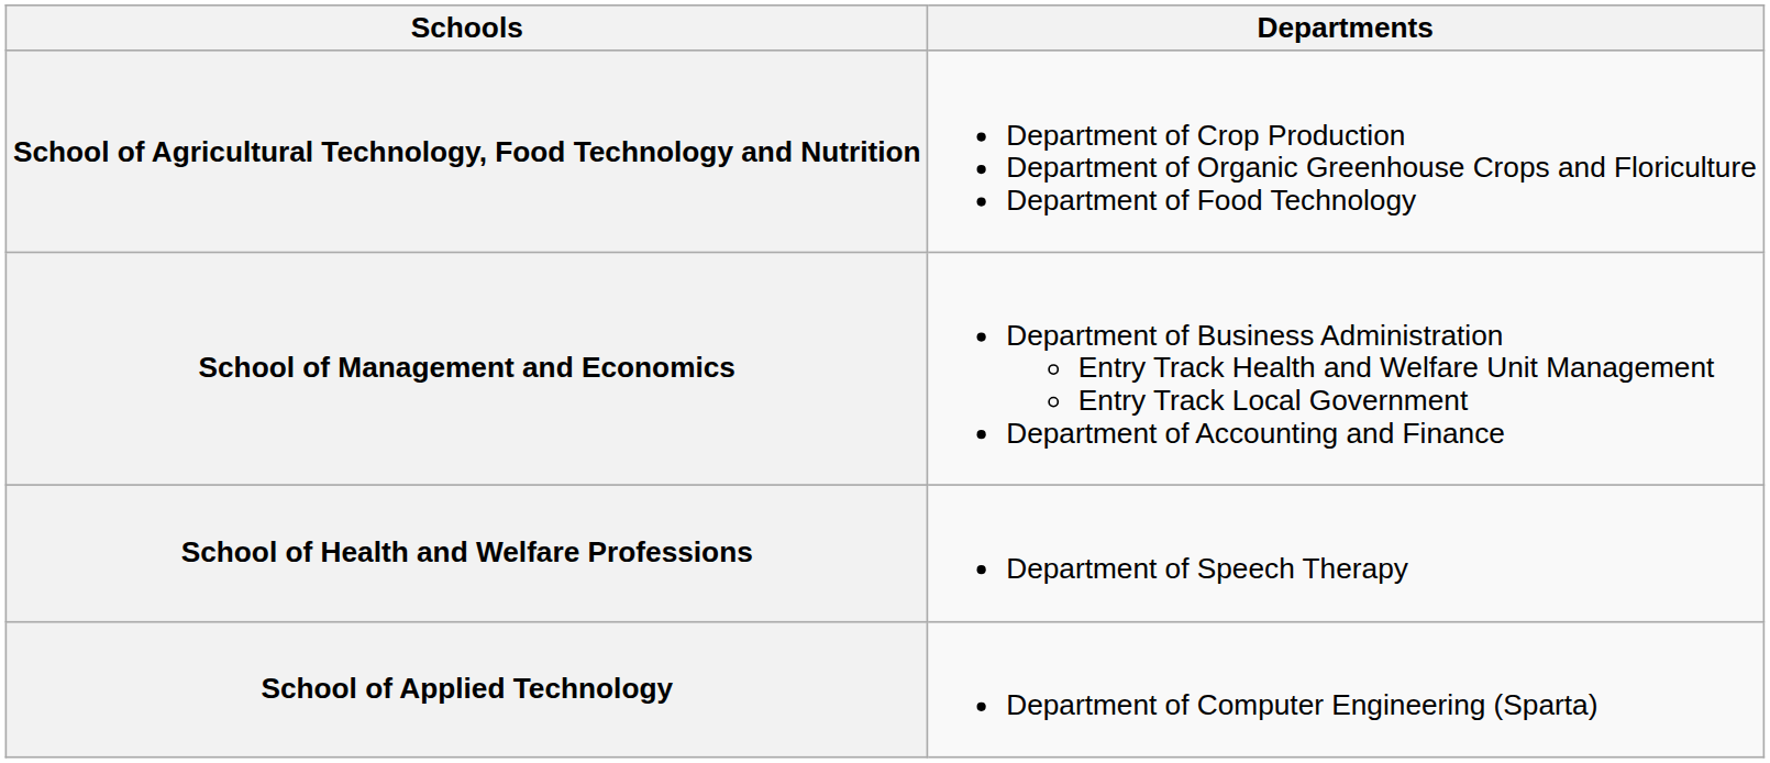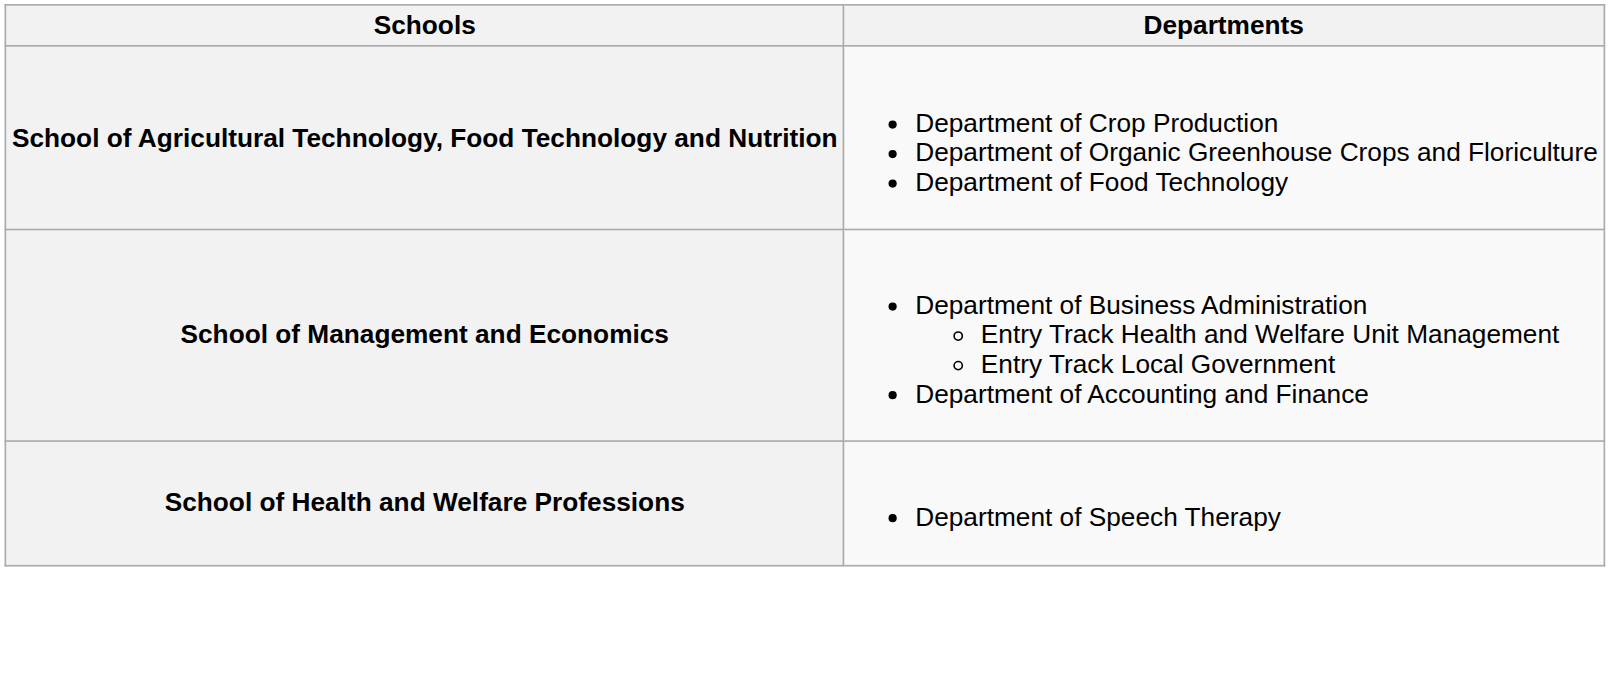- row: School of Applied Technology | Department of Computer Engineering (Sparta)
